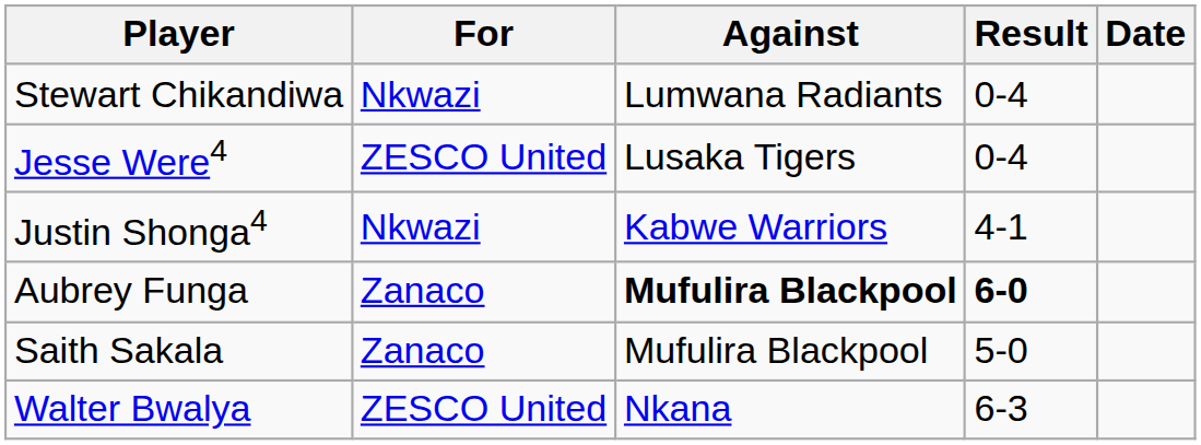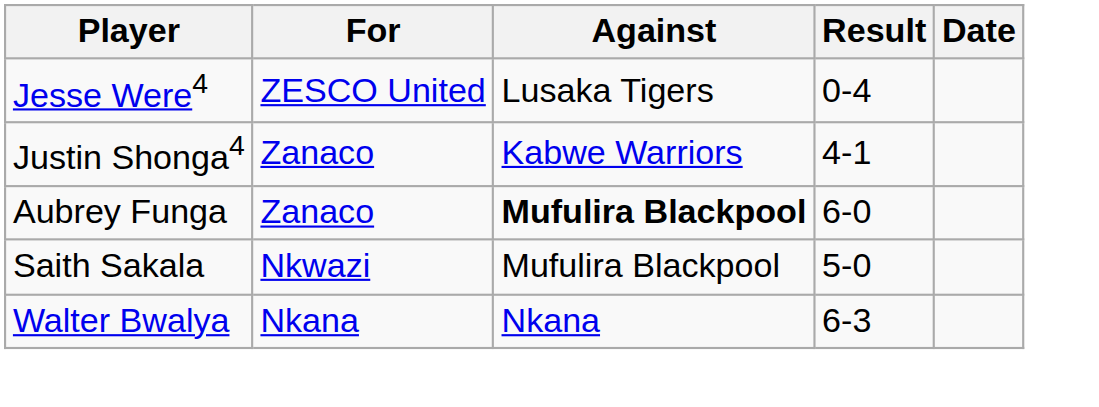- row: Stewart Chikandiwa | Nkwazi | Lumwana Radiants | 0-4
Justin Shonga4 | For: Nkwazi -> Zanaco
Aubrey Funga | Result: bold -> normal
Saith Sakala | For: Zanaco -> Nkwazi
Walter Bwalya | For: ZESCO United -> Nkana
